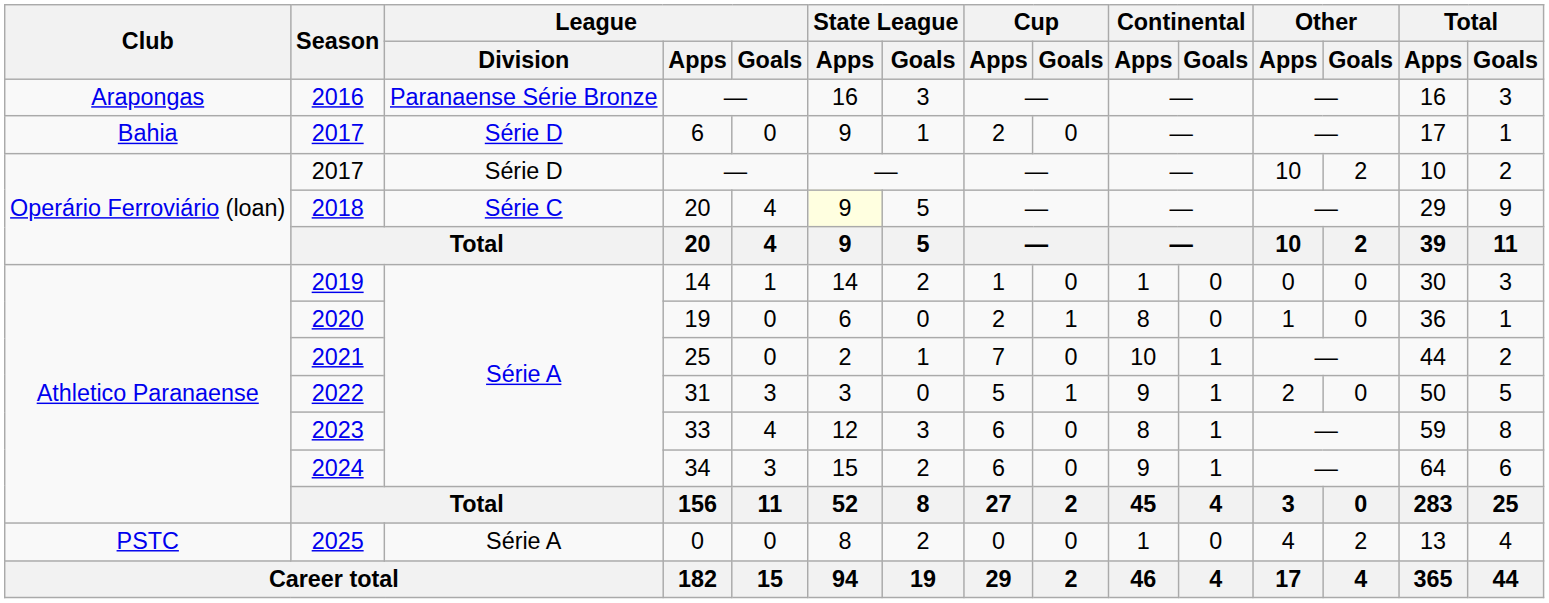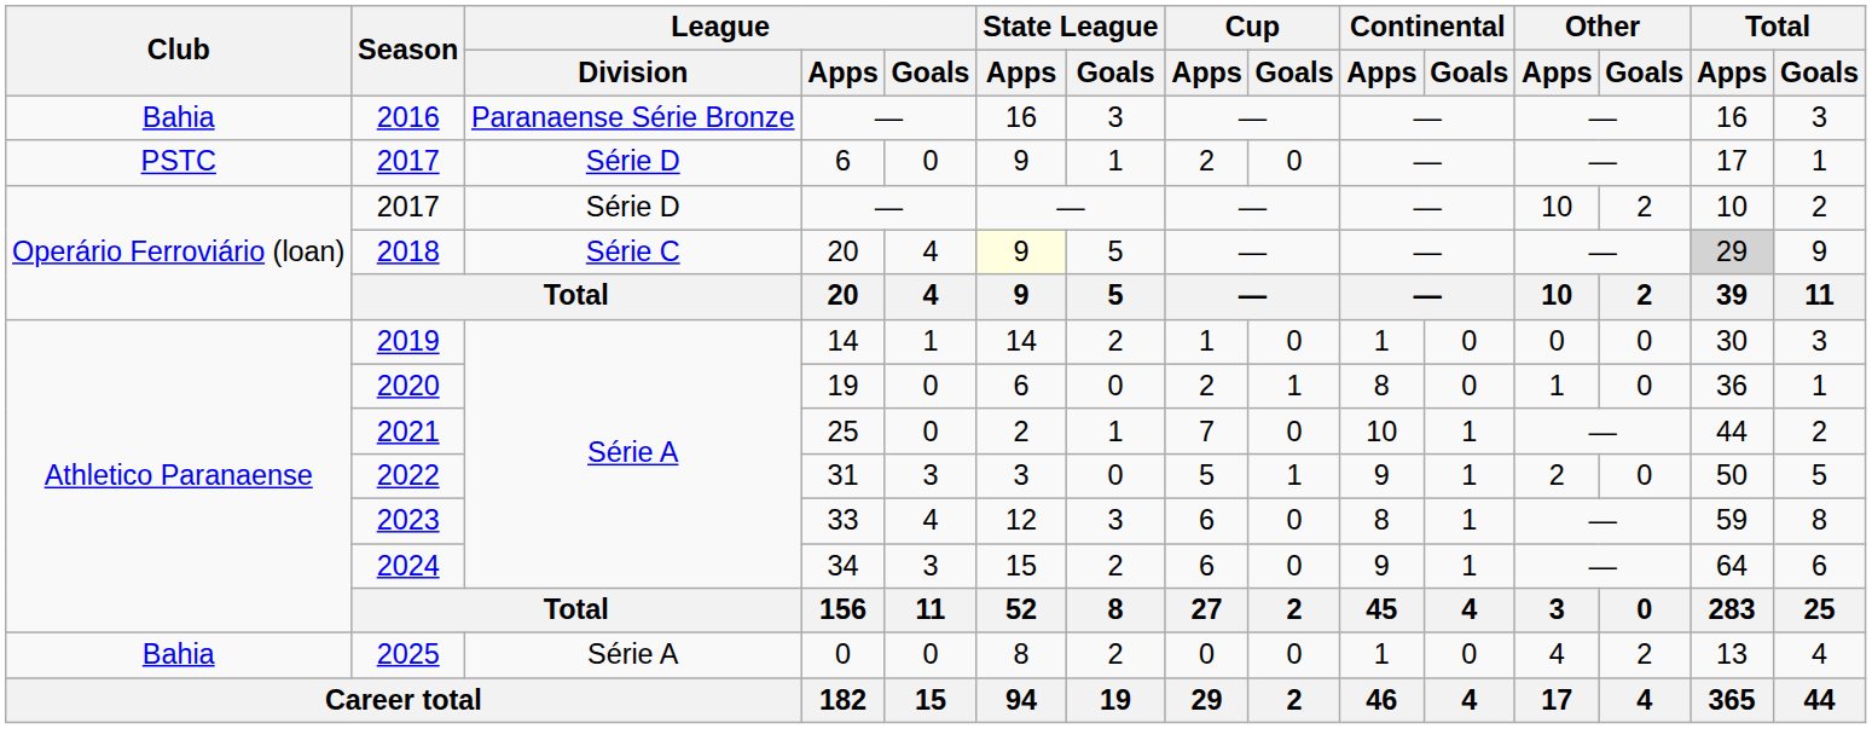2016 | Club: Arapongas -> Bahia
2017 / 6 | Club: Bahia -> PSTC
2018 | Total / Apps: no background -> lightgrey background
2025 | Club: PSTC -> Bahia
